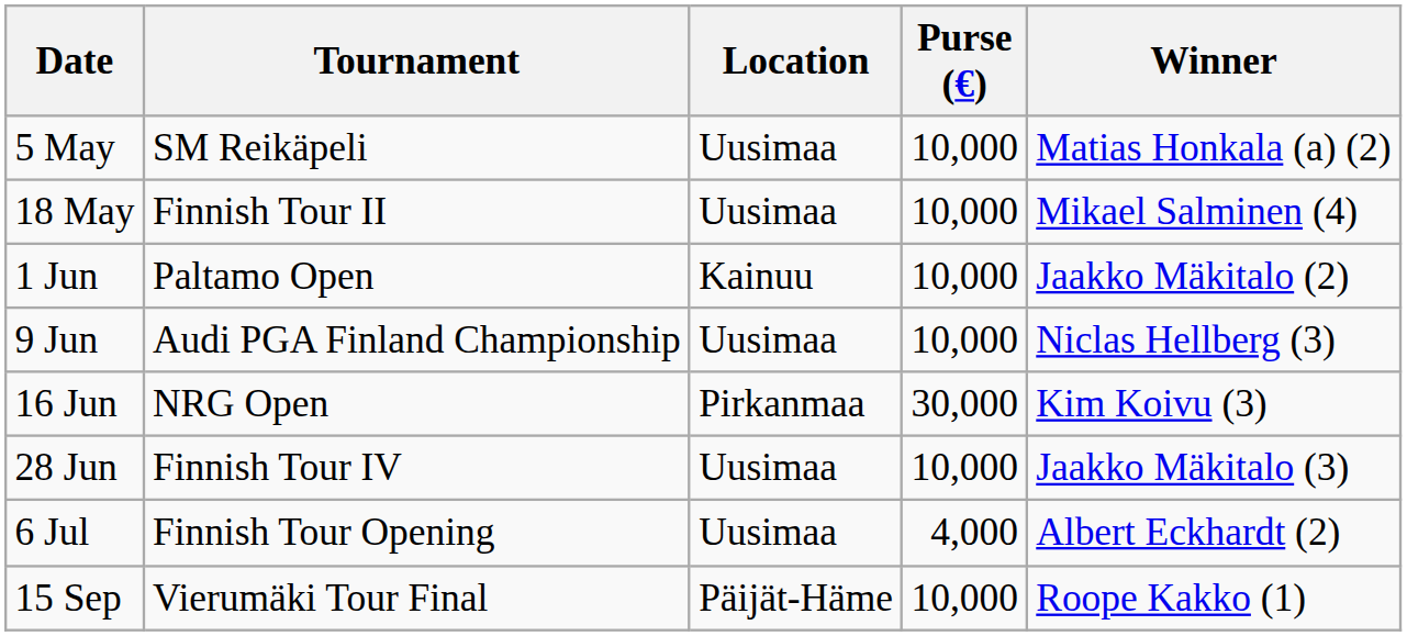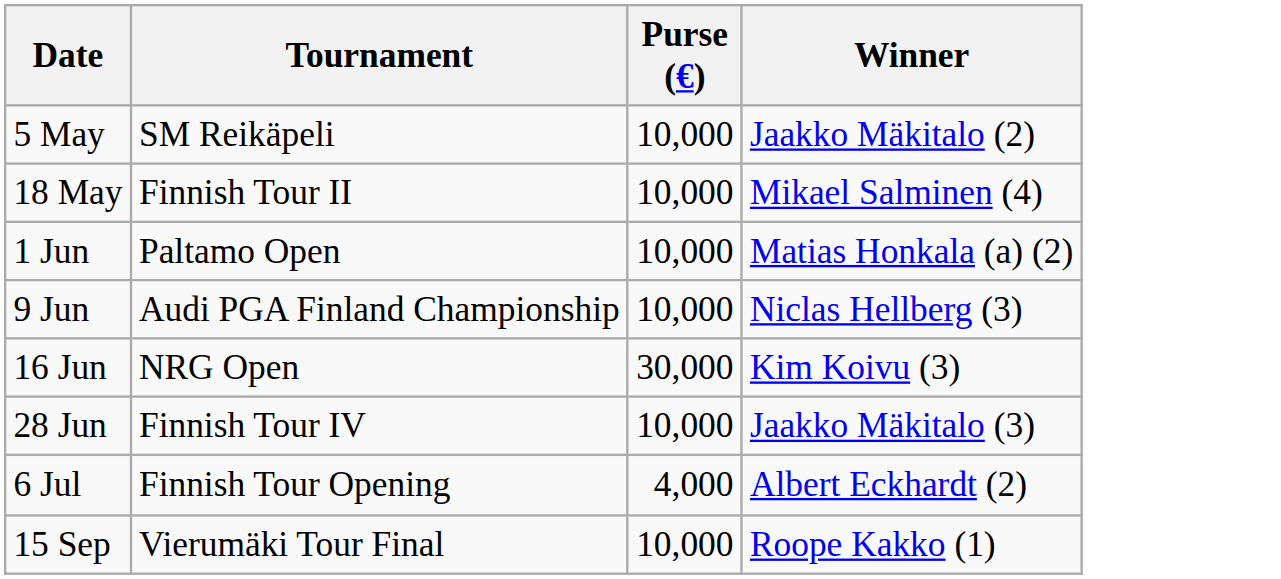- column: Location | Uusimaa | Uusimaa | Kainuu | Uusimaa | Pirkanmaa | Uusimaa | Uusimaa | Päijät-Häme
5 May | Winner: Matias Honkala (a) (2) -> Jaakko Mäkitalo (2)
1 Jun | Winner: Jaakko Mäkitalo (2) -> Matias Honkala (a) (2)
